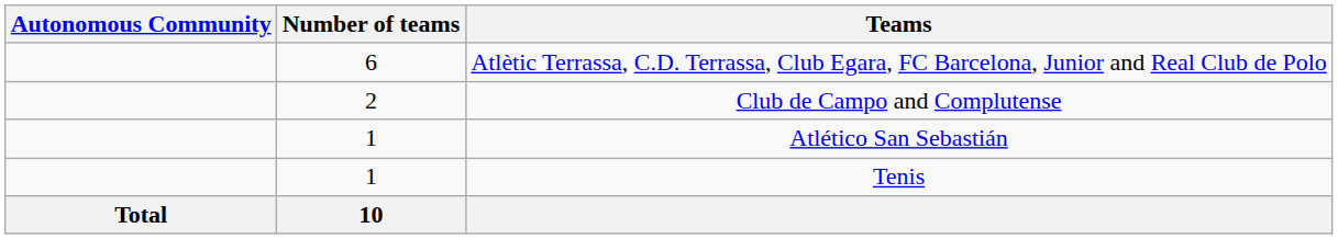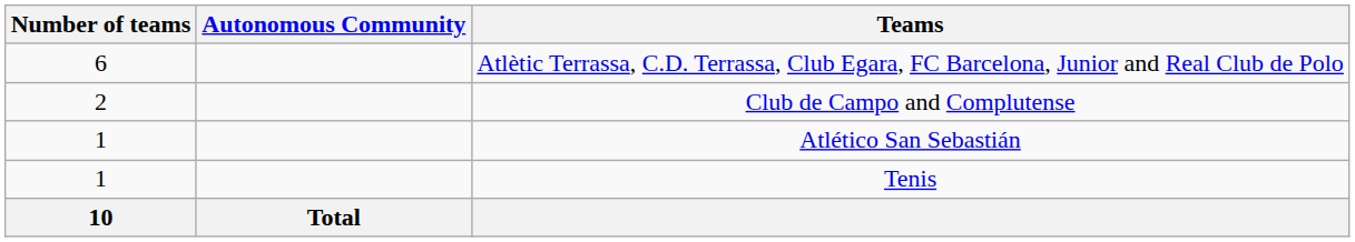columns swapped: Autonomous Community <-> Number of teams
